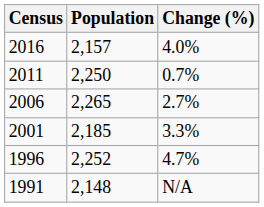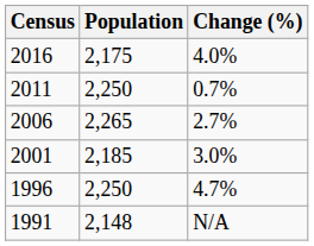2016 | Population: 2,157 -> 2,175
2001 | Change (%): 3.3% -> 3.0%
1996 | Population: 2,252 -> 2,250
